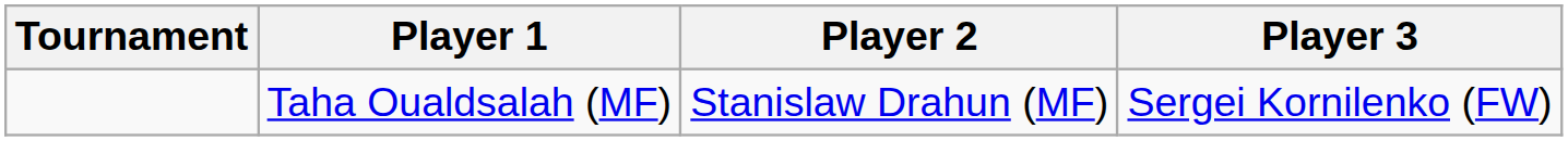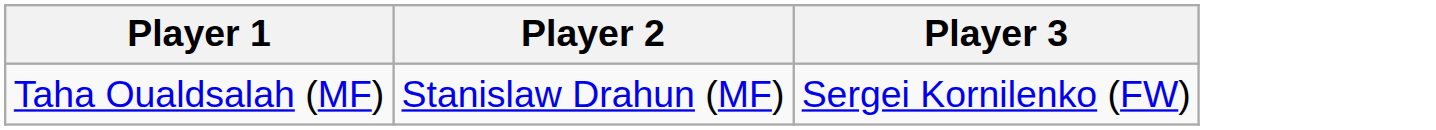- column: Tournament
